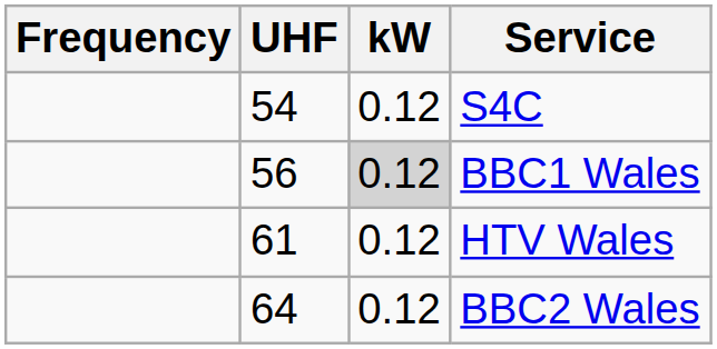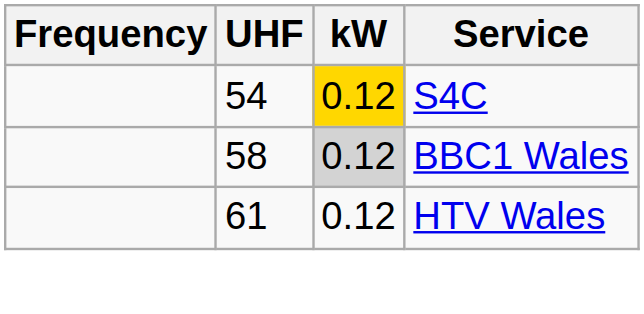S4C | kW: no background -> gold background
BBC1 Wales | UHF: 56 -> 58
- row: 64 | 0.12 | BBC2 Wales
